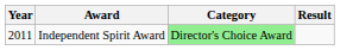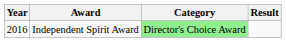Independent Spirit Award | Year: 2011 -> 2016
